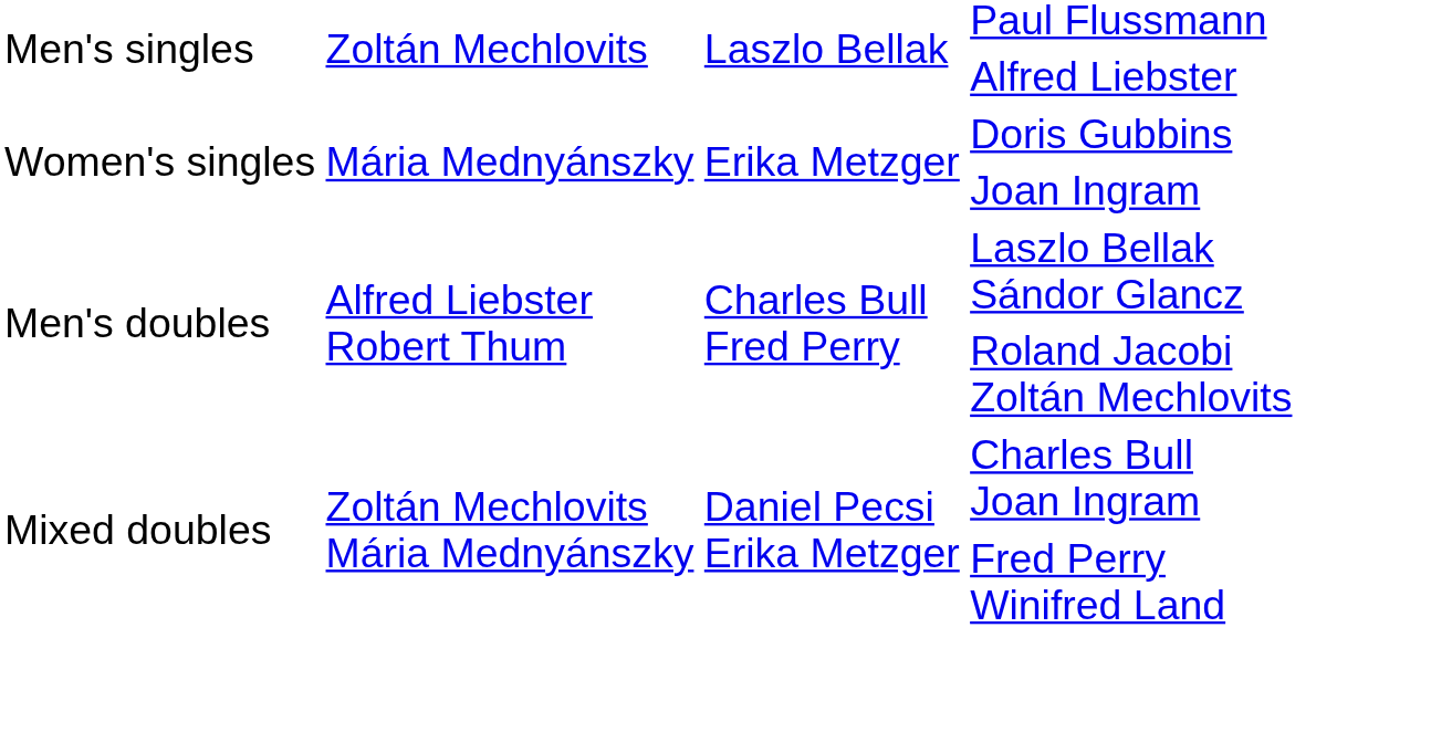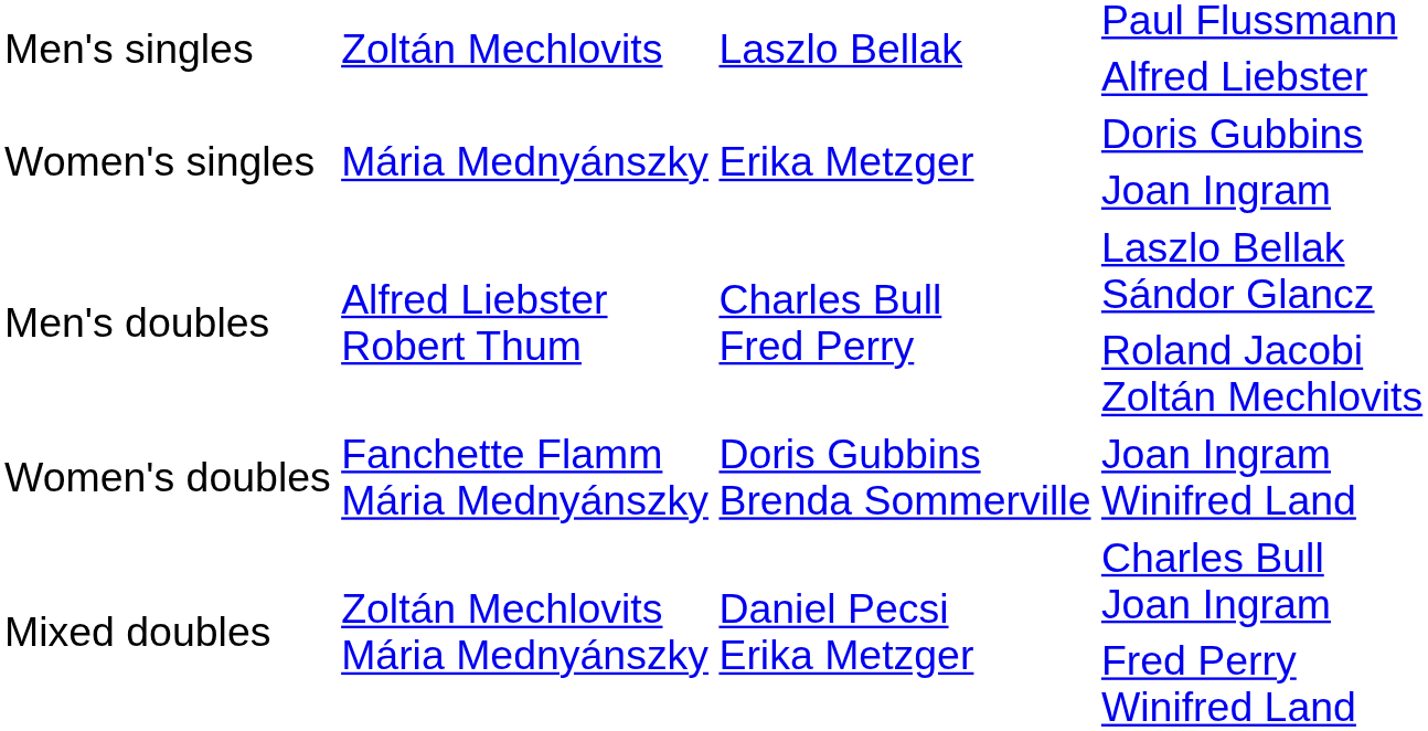+ row: Women's doubles | Fanchette Flamm Mária Mednyánszky | Doris Gubbins Brenda Sommerville | Joan Ingram Winifred Land
